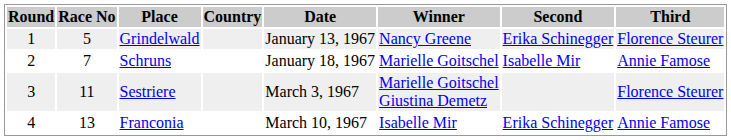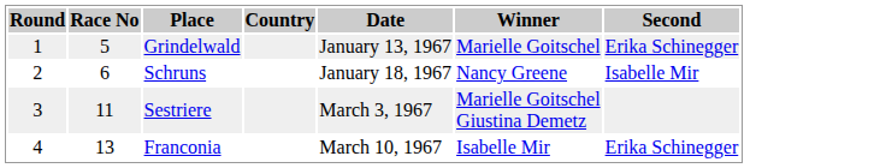- column: Third | Florence Steurer | Annie Famose | Florence Steurer | Annie Famose
Grindelwald | Winner: Nancy Greene -> Marielle Goitschel
Schruns | Race No: 7 -> 6
Schruns | Winner: Marielle Goitschel -> Nancy Greene
